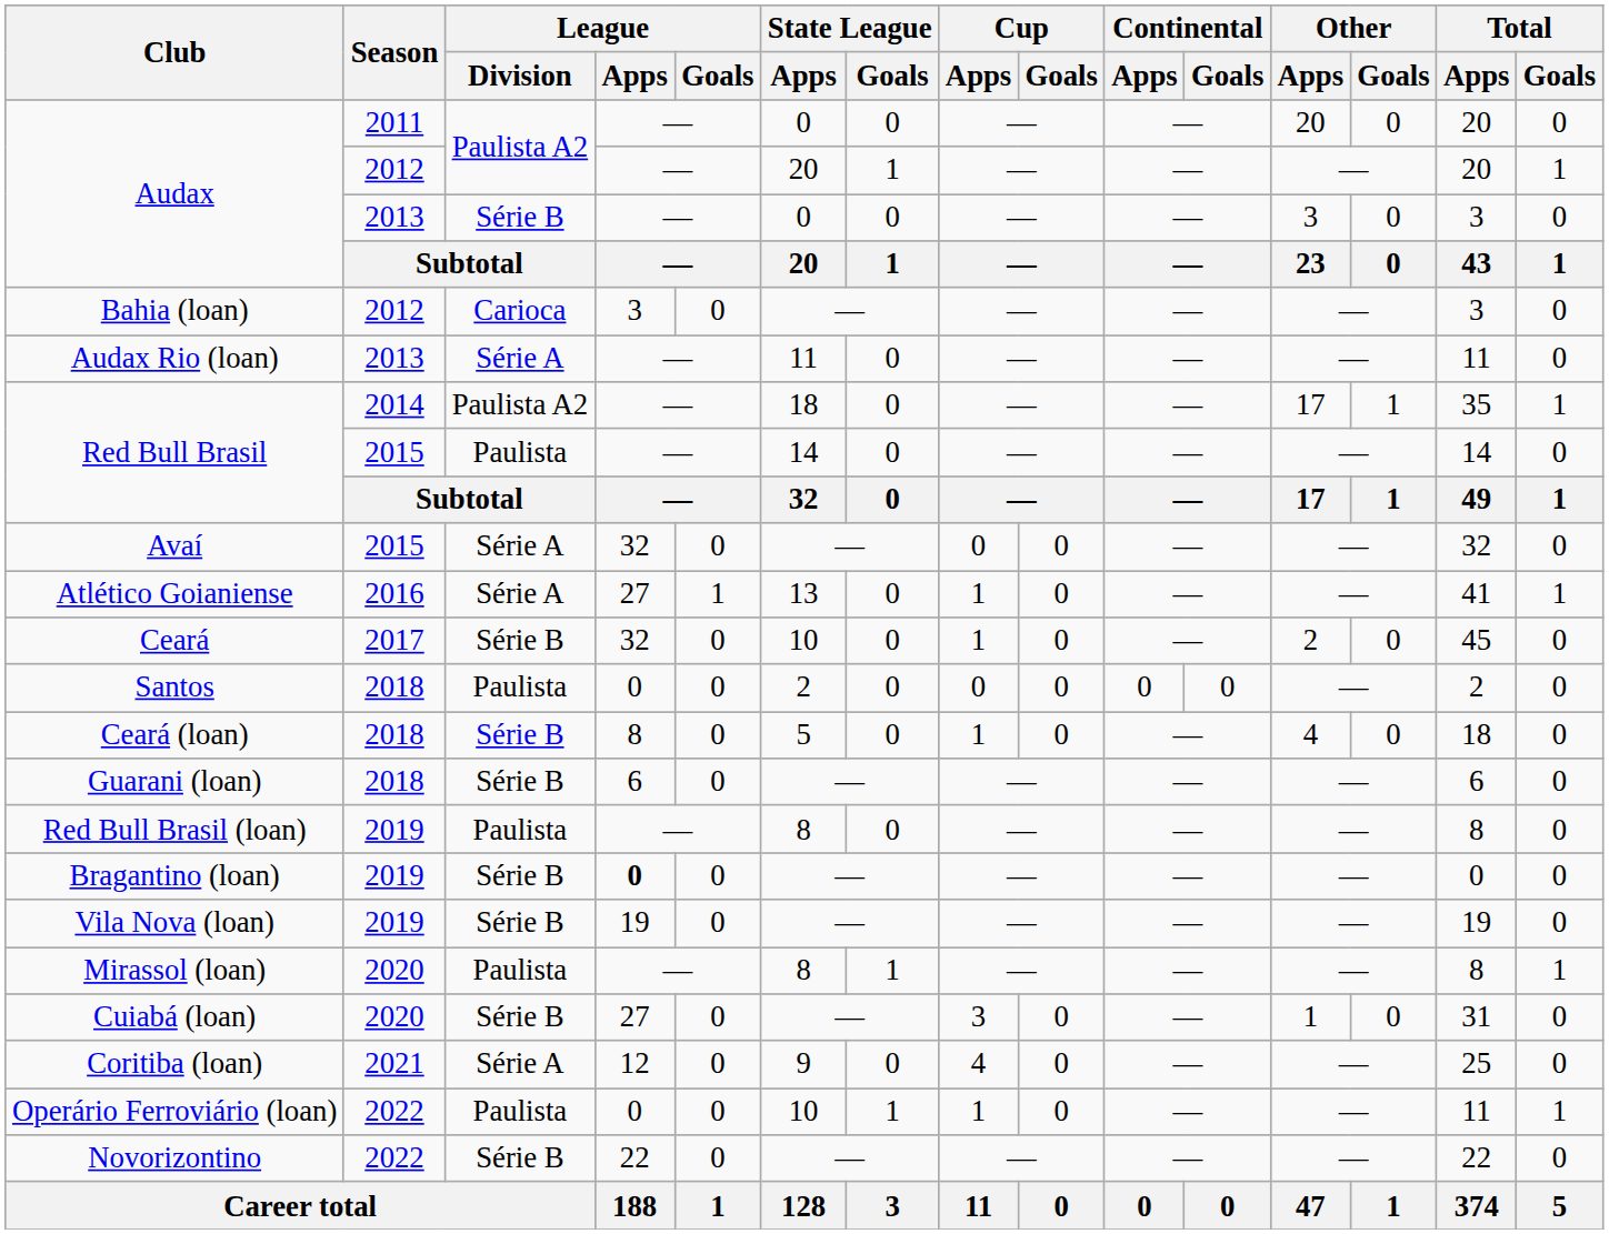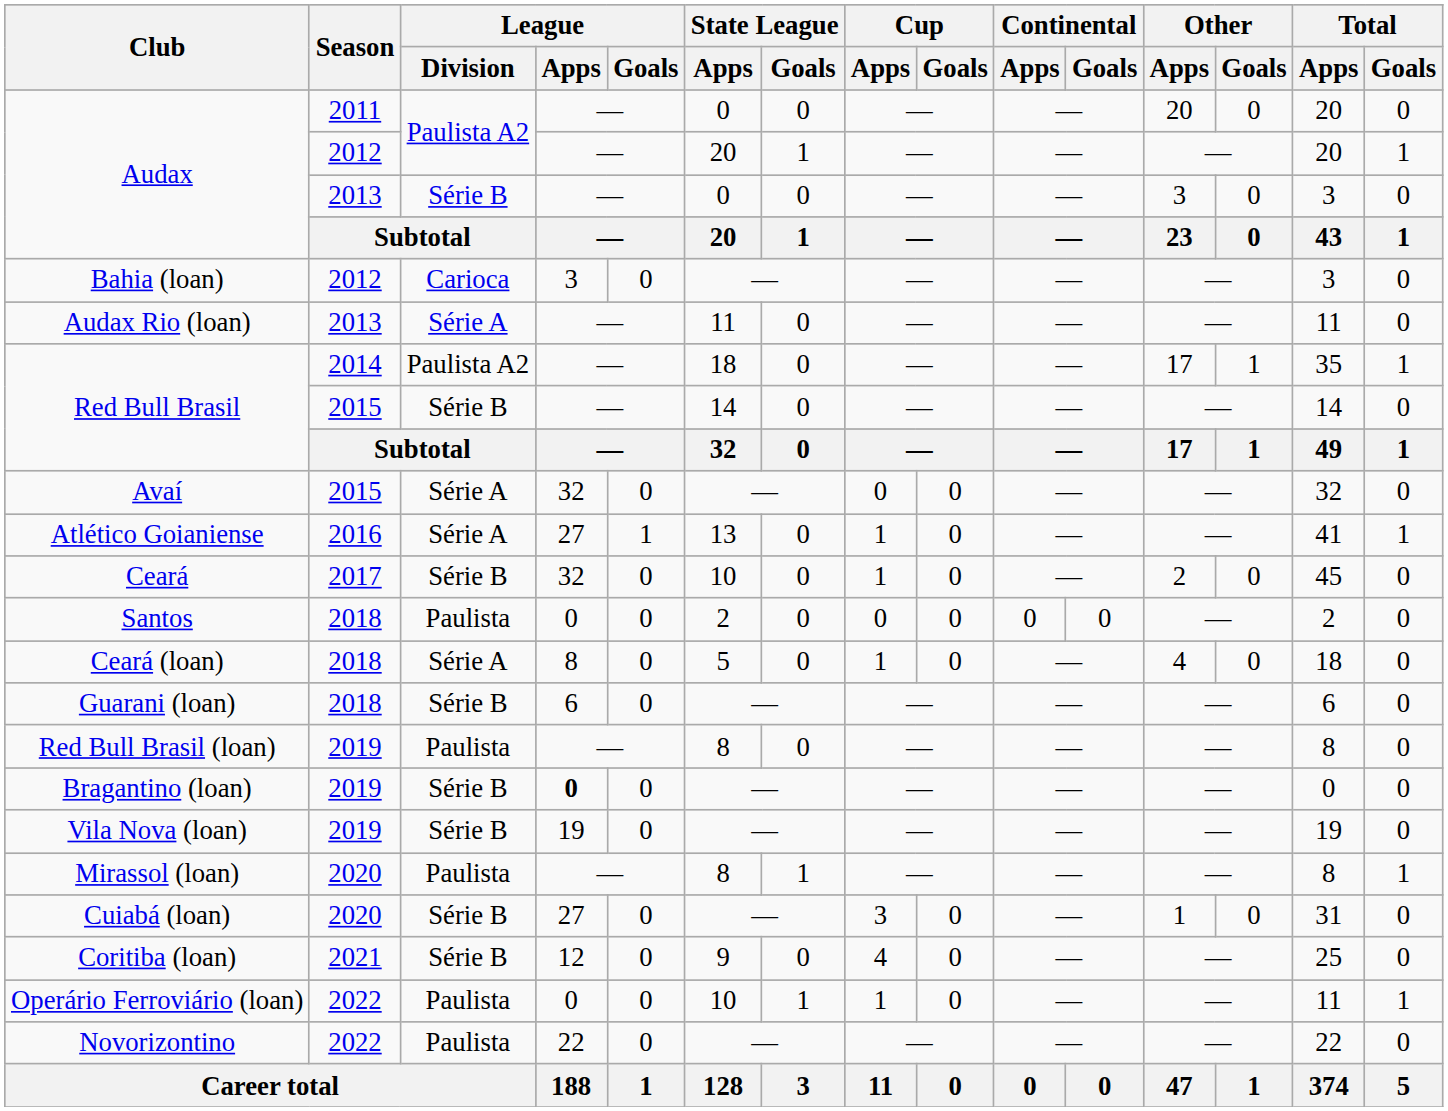Red Bull Brasil / 2015 | League / Division: Paulista -> Série B
Ceará (loan) | League / Division: Série B -> Série A
Coritiba (loan) | League / Division: Série A -> Série B
Novorizontino | League / Division: Série B -> Paulista
